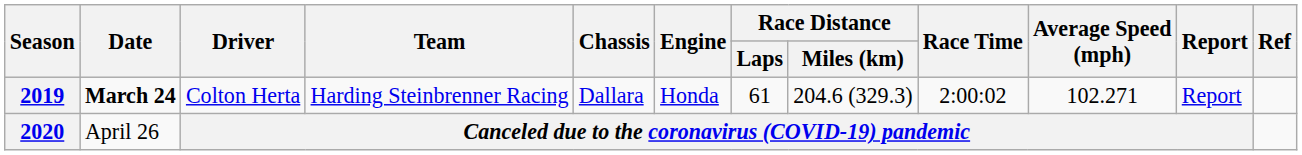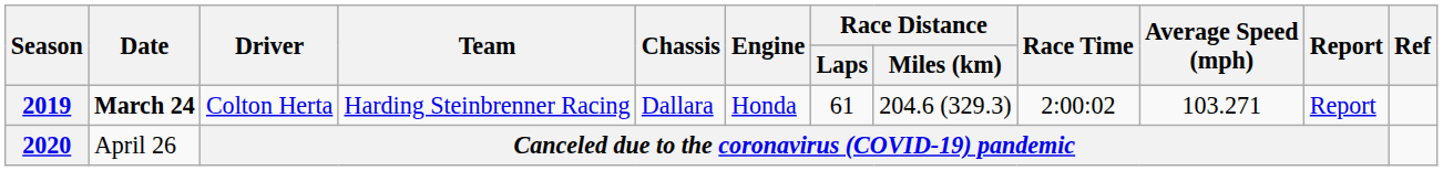2019 | Average Speed (mph): 102.271 -> 103.271
